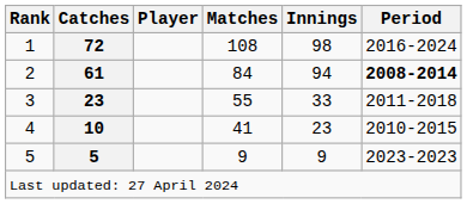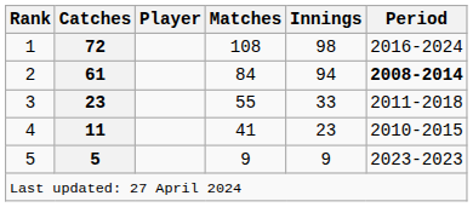4 | Catches: 10 -> 11
